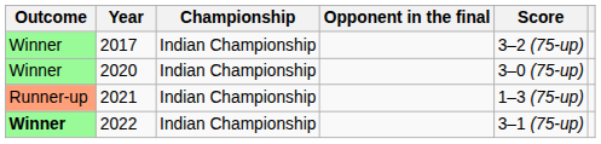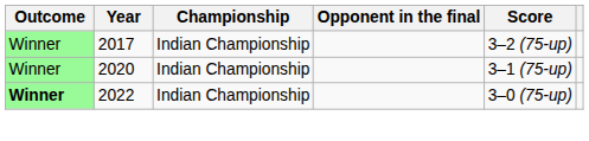2020 | Score: 3–0 (75-up) -> 3–1 (75-up)
- row: Runner-up | 2021 | Indian Championship | 1–3 (75-up)
2022 | Score: 3–1 (75-up) -> 3–0 (75-up)
